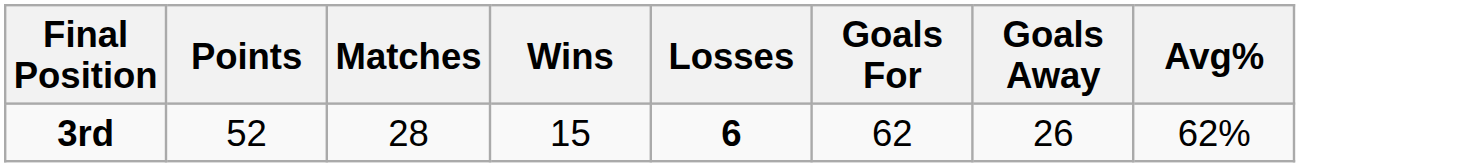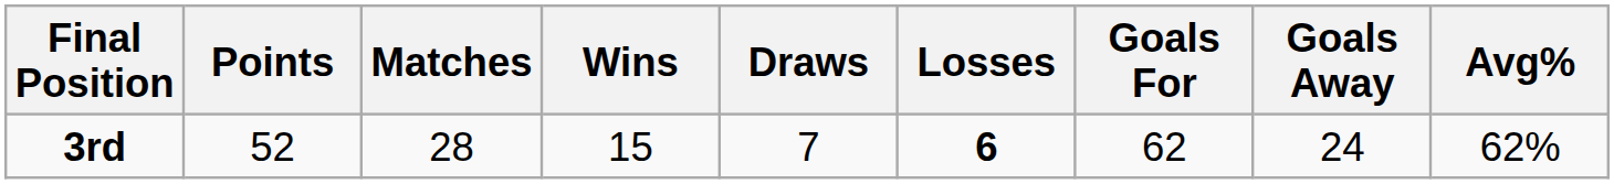+ column: Draws | 7
3rd | Goals Away: 26 -> 24
